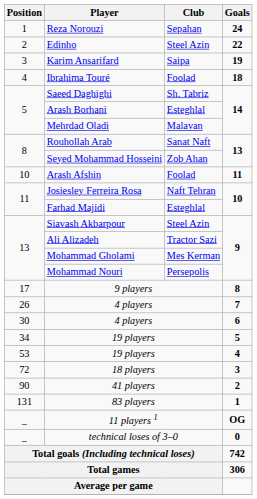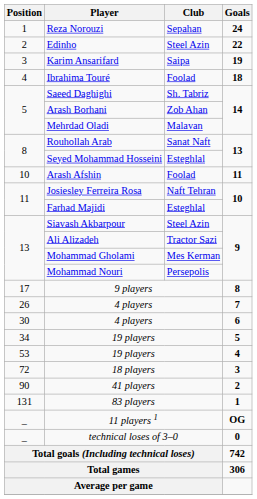Arash Borhani | Club: Esteghlal -> Zob Ahan
Seyed Mohammad Hosseini | Club: Zob Ahan -> Esteghlal
